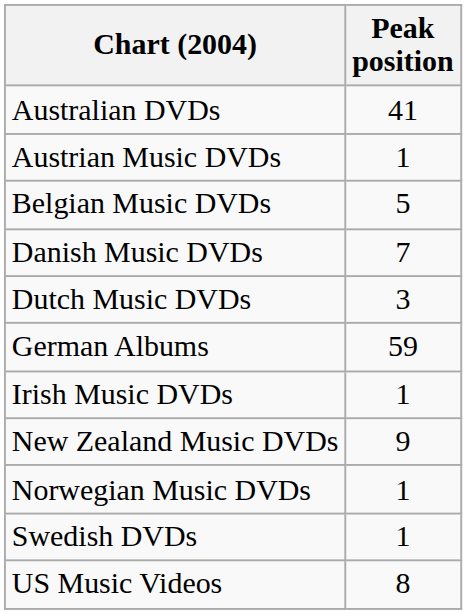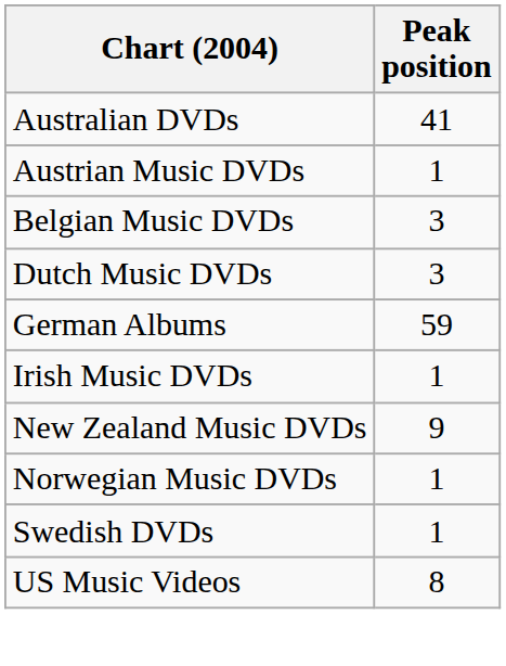Belgian Music DVDs | Peak position: 5 -> 3
- row: Danish Music DVDs | 7
